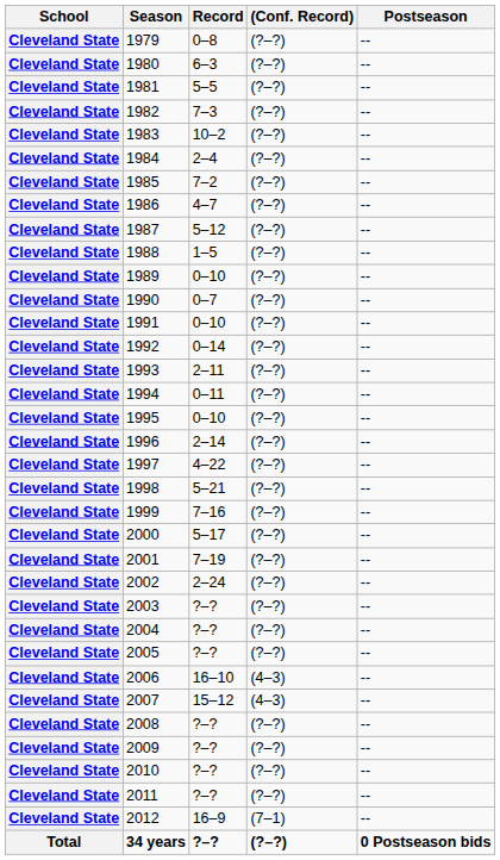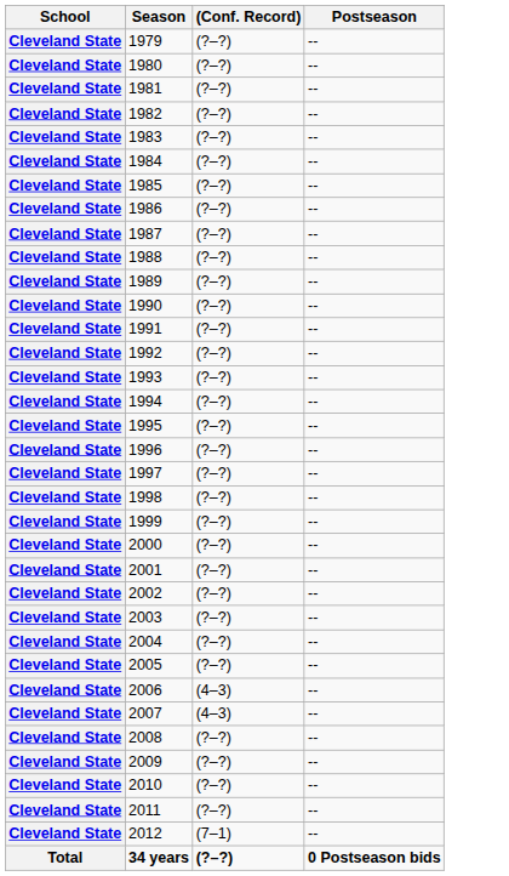- column: Record | 0–8 | 6–3 | 5–5 | 7–3 | 10–2 | 2–4 | 7–2 | 4–7 | 5–12 | 1–5 | 0–10 | 0–7 | 0–10 | 0–14 | 2–11 | 0–11 | 0–10 | 2–14 | 4–22 | 5–21 | 7–16 | 5–17 | 7–19 | 2–24 | ?–? | ?–? | ?–? | 16–10 | 15–12 | ?–? | ?–? | ?–? | ?–? | 16–9 | ?–?
